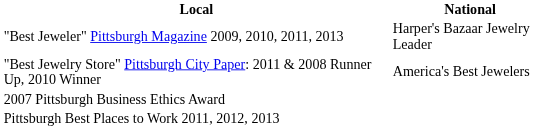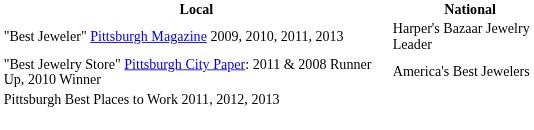- row: 2007 Pittsburgh Business Ethics Award
